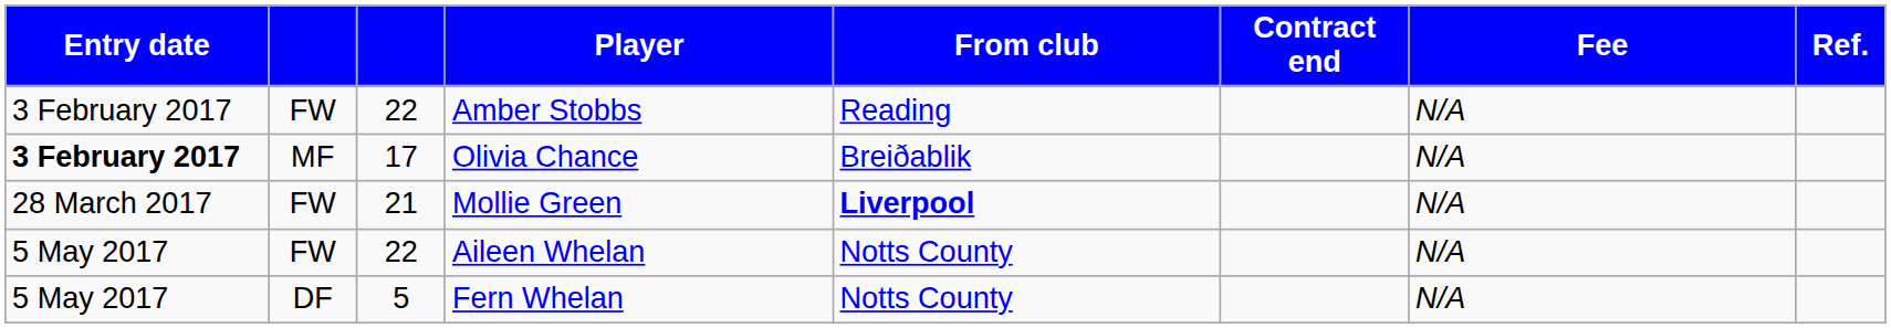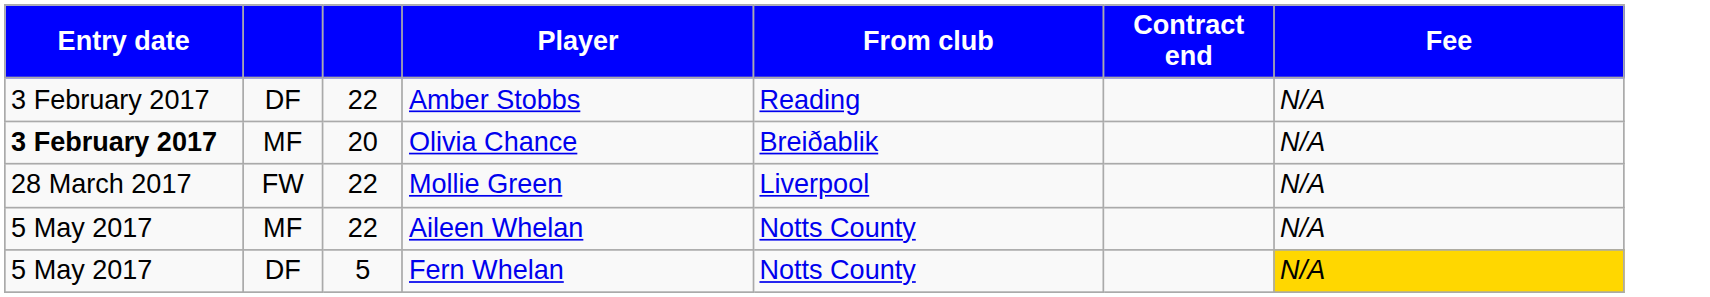- column: Ref.
Amber Stobbs | column 2: FW -> DF
Olivia Chance | column 3: 17 -> 20
Mollie Green | column 3: 21 -> 22
Mollie Green | From club: bold -> normal
Aileen Whelan | column 2: FW -> MF
Fern Whelan | Fee: no background -> gold background
